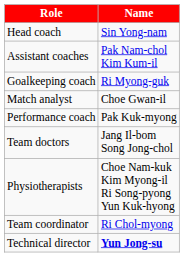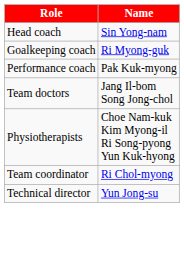- row: Assistant coaches | Pak Nam-chol Kim Kum-il
- row: Match analyst | Choe Gwan-il
Technical director | Name: bold -> normal
